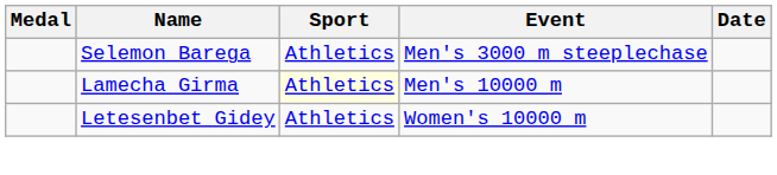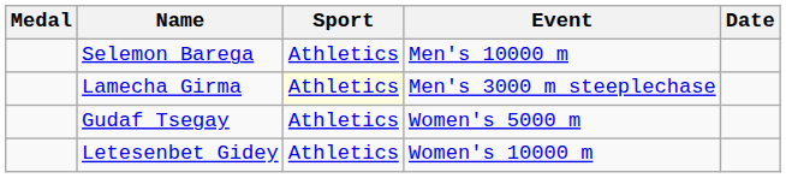Selemon Barega | Event: Men's 3000 m steeplechase -> Men's 10000 m
Lamecha Girma | Event: Men's 10000 m -> Men's 3000 m steeplechase
+ row: Gudaf Tsegay | Athletics | Women's 5000 m
